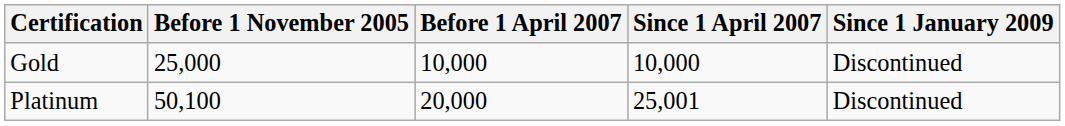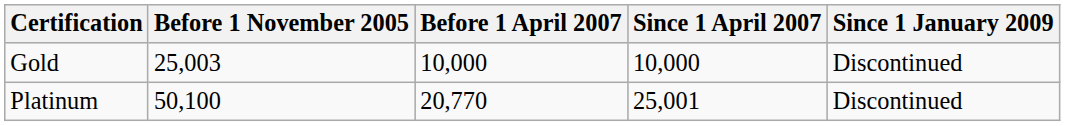Gold | Before 1 November 2005: 25,000 -> 25,003
Platinum | Before 1 April 2007: 20,000 -> 20,770
